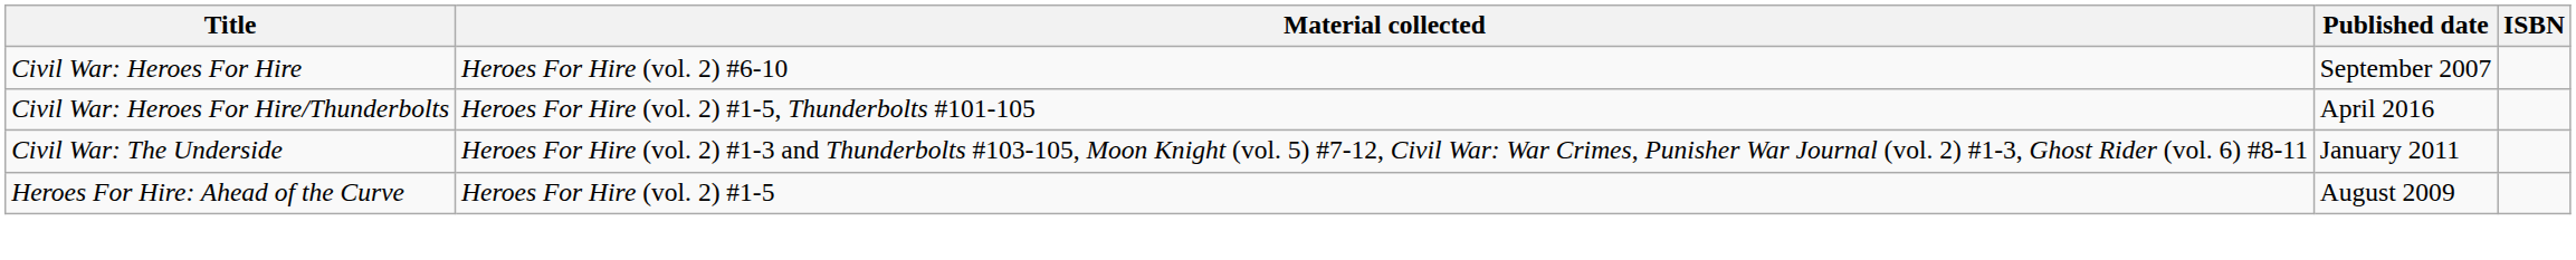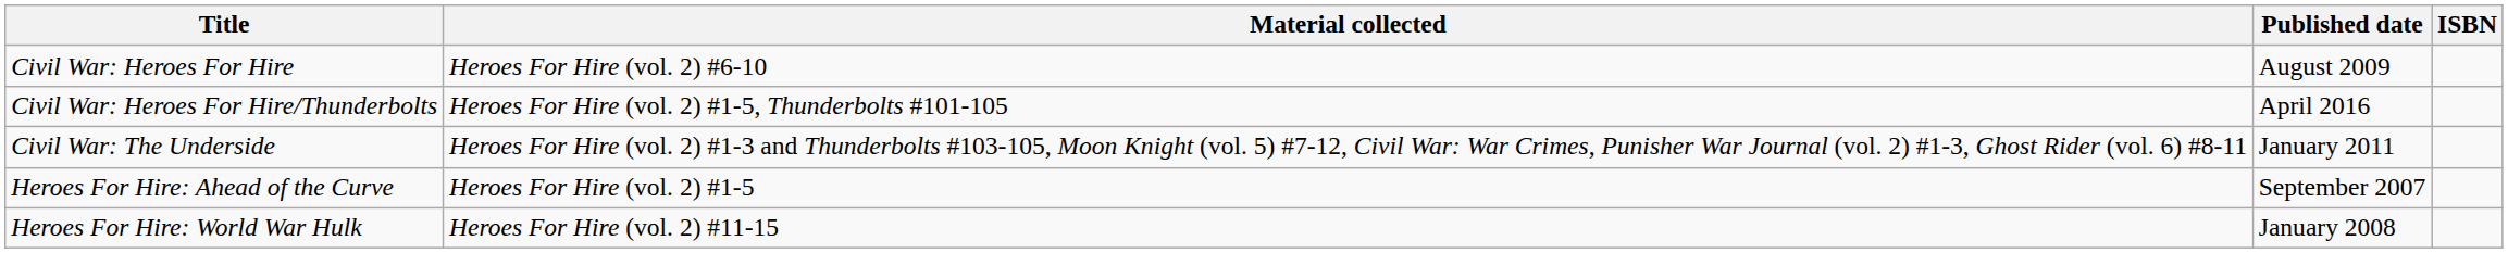Civil War: Heroes For Hire | Published date: September 2007 -> August 2009
Heroes For Hire: Ahead of the Curve | Published date: August 2009 -> September 2007
+ row: Heroes For Hire: World War Hulk | Heroes For Hire (vol. 2) #11-15 | January 2008
